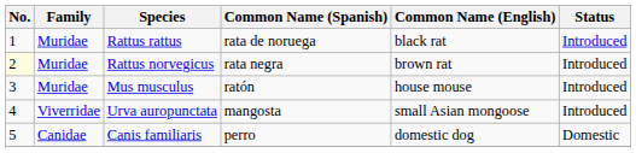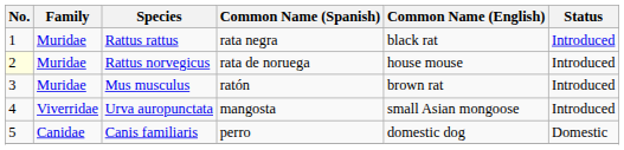Rattus rattus | Common Name (Spanish): rata de noruega -> rata negra
Rattus norvegicus | Common Name (Spanish): rata negra -> rata de noruega
Rattus norvegicus | Common Name (English): brown rat -> house mouse
Mus musculus | Common Name (English): house mouse -> brown rat
